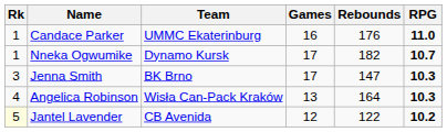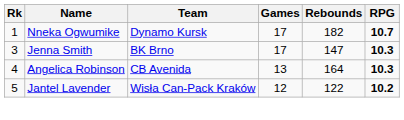- row: 1 | Candace Parker | UMMC Ekaterinburg | 16 | 176 | 11.0
Angelica Robinson | Team: Wisła Can-Pack Kraków -> CB Avenida
Jantel Lavender | Rk: lightyellow background -> no background
Jantel Lavender | Team: CB Avenida -> Wisła Can-Pack Kraków
